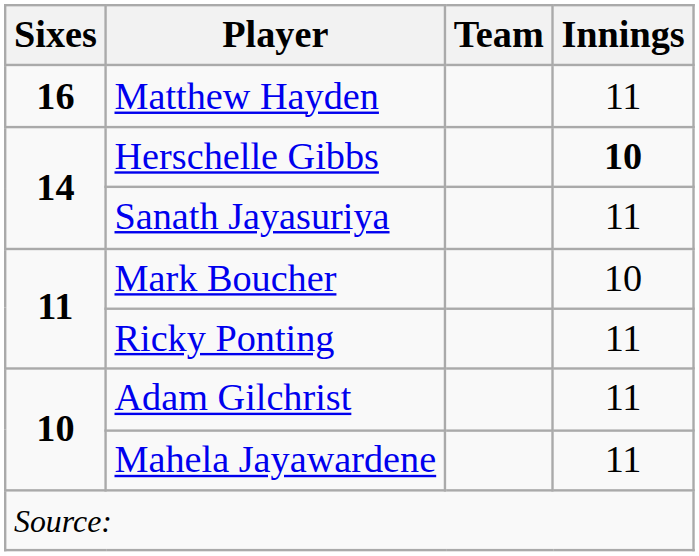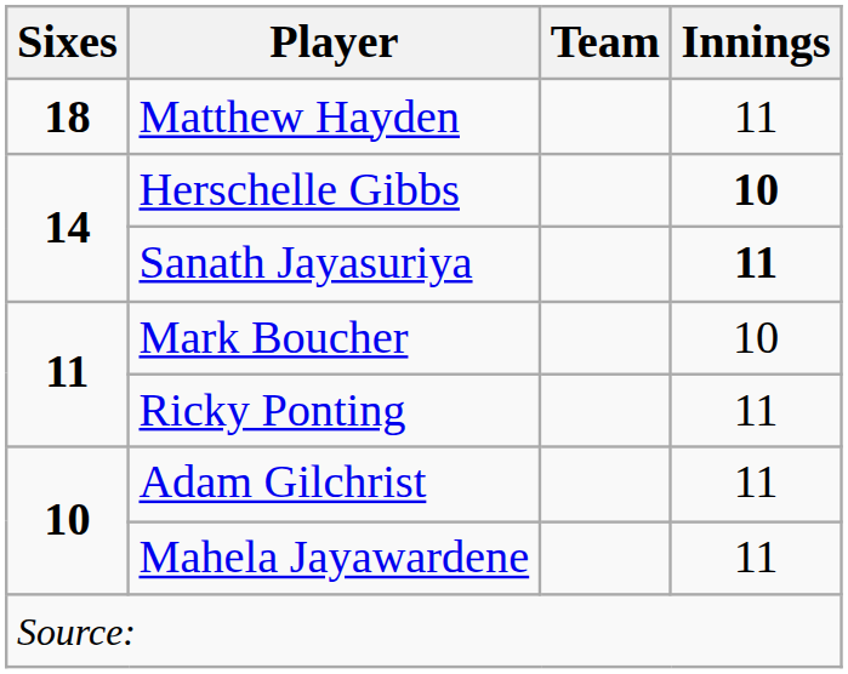Matthew Hayden | Sixes: 16 -> 18
Sanath Jayasuriya | Innings: normal -> bold
